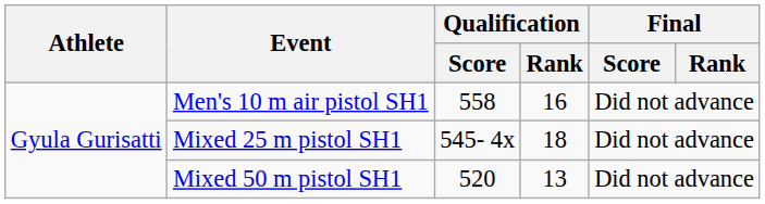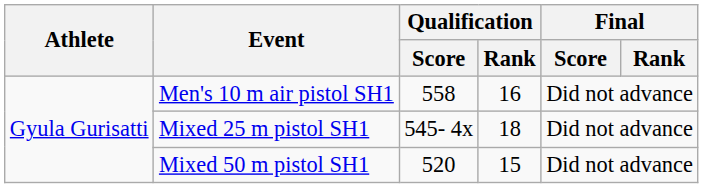Mixed 50 m pistol SH1 | Qualification / Rank: 13 -> 15
